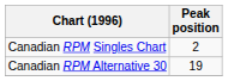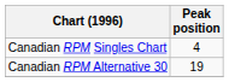Canadian RPM Singles Chart | Peak position: 2 -> 4
